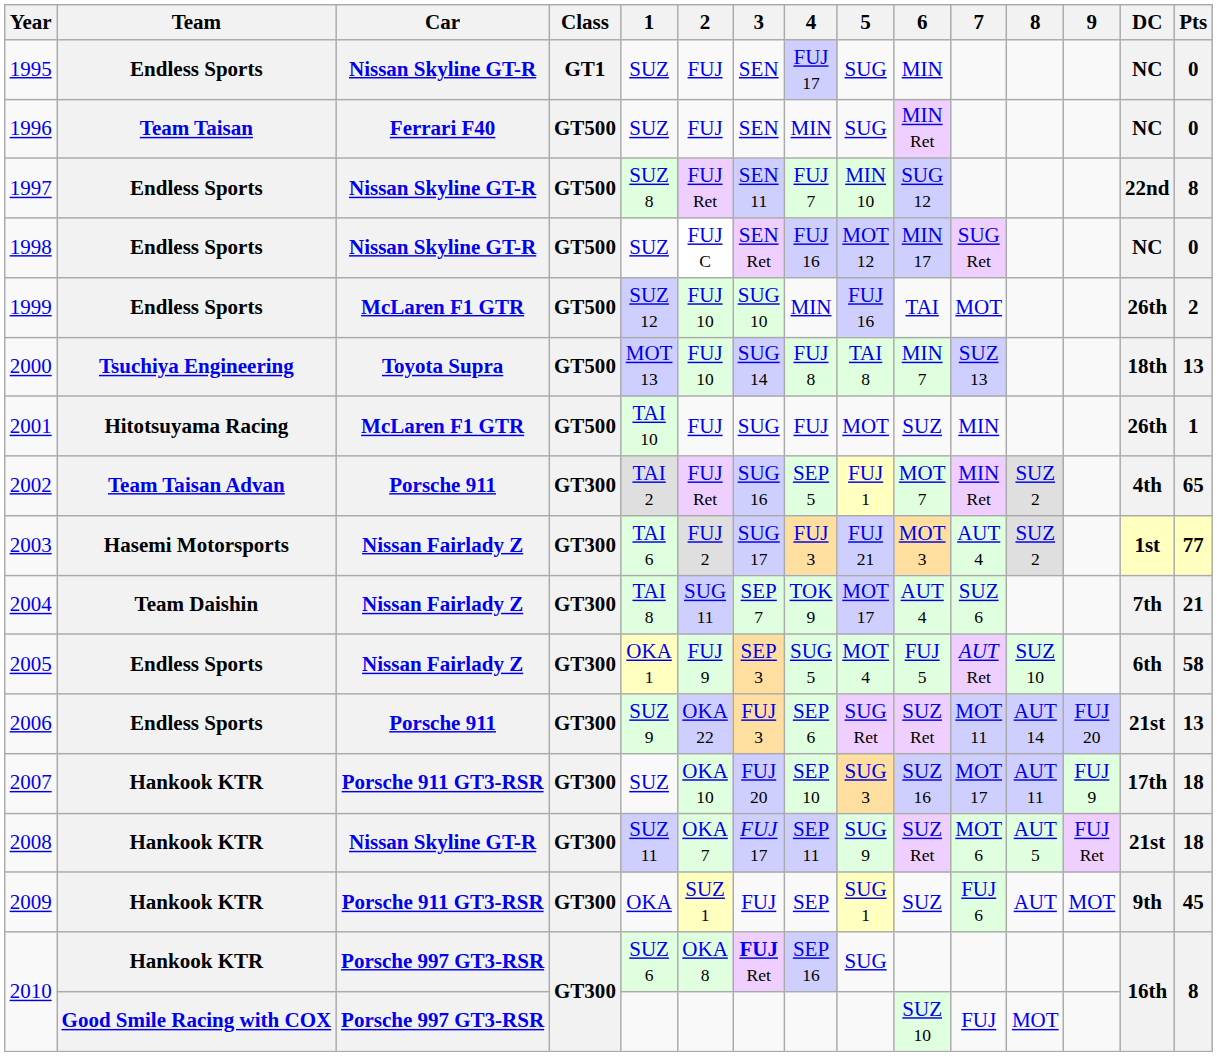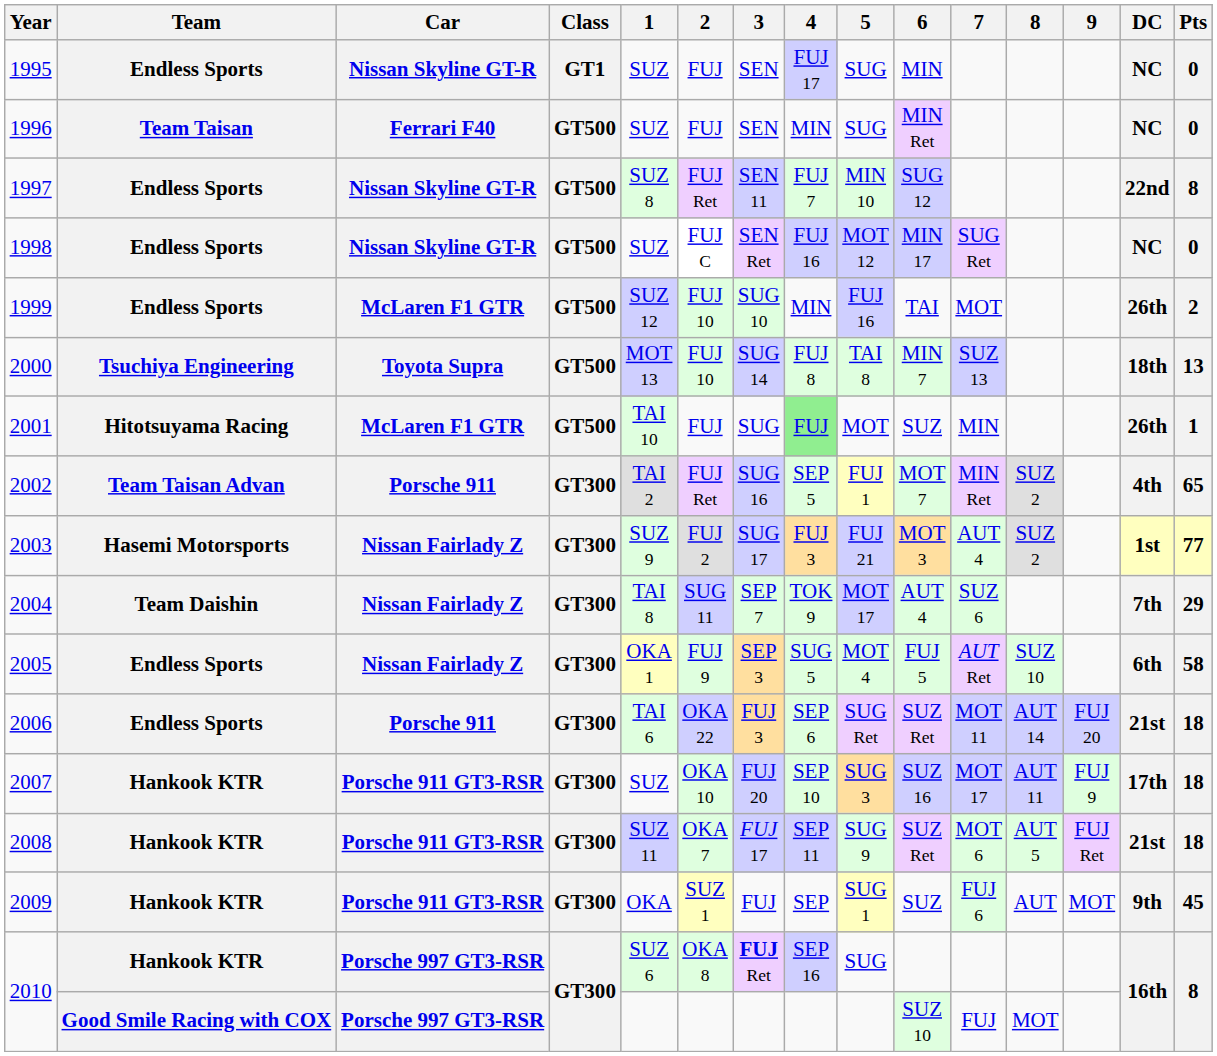2001 | 4: no background -> lightgreen background
2003 | 1: TAI 6 -> SUZ 9
2004 | Pts: 21 -> 29
2006 | 1: SUZ 9 -> TAI 6
2006 | Pts: 13 -> 18
2008 | Car: Nissan Skyline GT-R -> Porsche 911 GT3-RSR
